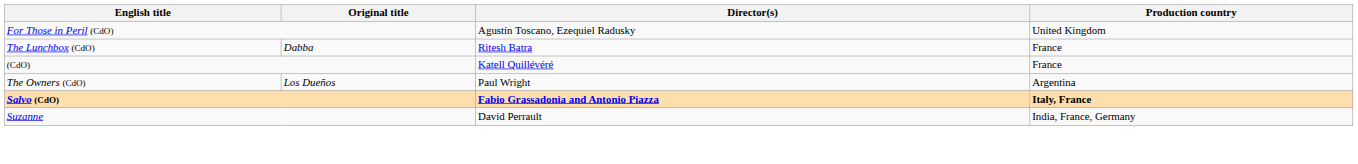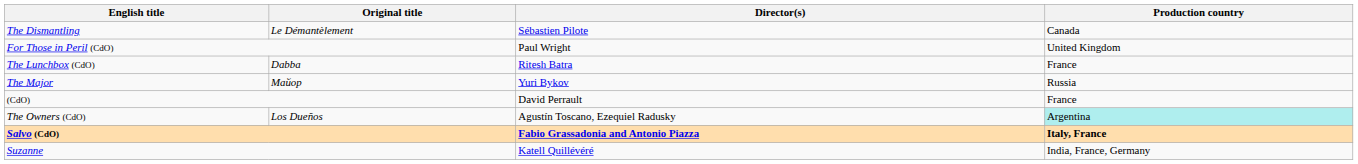+ row: The Dismantling | Le Démantèlement | Sébastien Pilote | Canada
For Those in Peril (CdO) | Director(s): Agustín Toscano, Ezequiel Radusky -> Paul Wright
+ row: The Major | Майор | Yuri Bykov | Russia
(CdO) | Director(s): Katell Quillévéré -> David Perrault
The Owners (CdO) | Director(s): Paul Wright -> Agustín Toscano, Ezequiel Radusky
The Owners (CdO) | Production country: no background -> paleturquoise background
Suzanne | Director(s): David Perrault -> Katell Quillévéré
